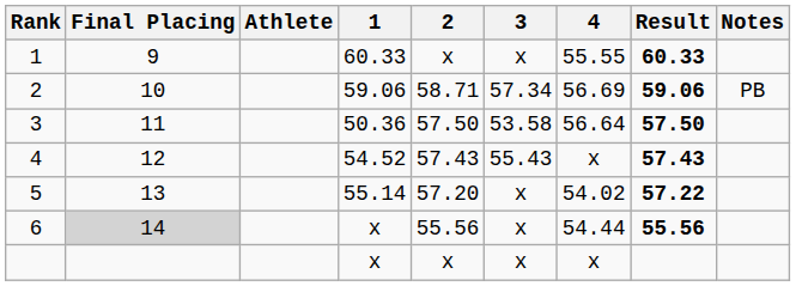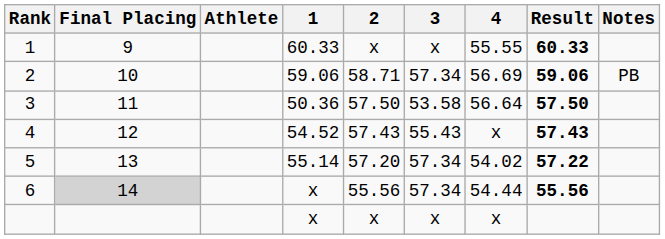5 | 3: x -> 57.34
6 | 3: x -> 57.34
